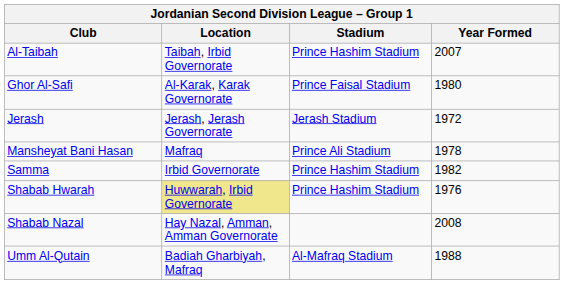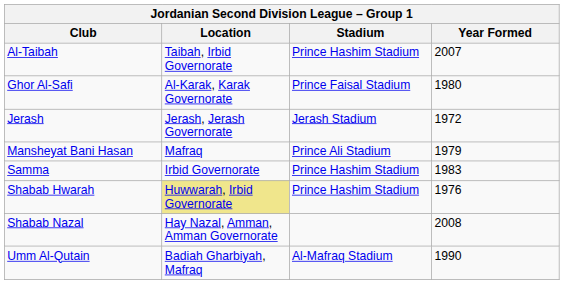Mansheyat Bani Hasan | Year Formed: 1978 -> 1979
Samma | Year Formed: 1982 -> 1983
Umm Al-Qutain | Year Formed: 1988 -> 1990
